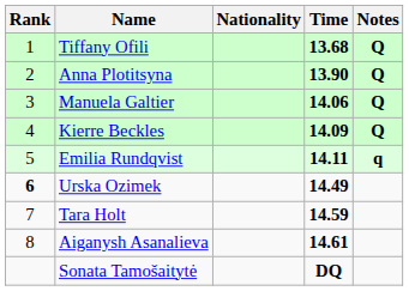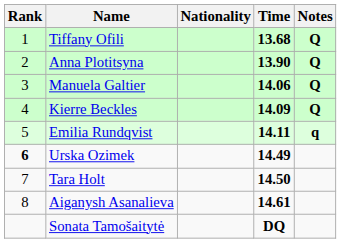Tara Holt | Time: 14.59 -> 14.50
